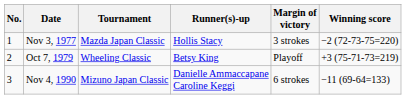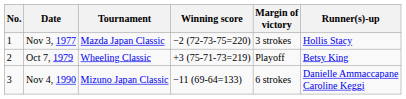columns swapped: Winning score <-> Runner(s)-up
